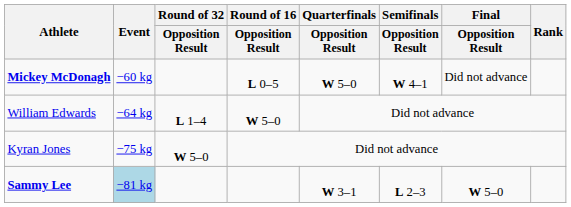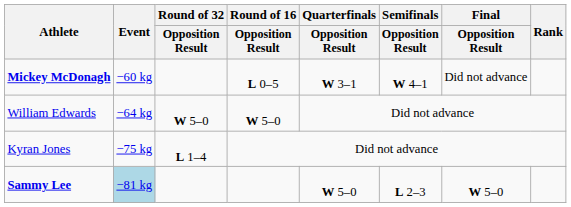Mickey McDonagh | Quarterfinals / Opposition Result: W 5–0 -> W 3–1
William Edwards | Round of 32 / Opposition Result: L 1–4 -> W 5–0
Kyran Jones | Round of 32 / Opposition Result: W 5–0 -> L 1–4
Sammy Lee | Quarterfinals / Opposition Result: W 3–1 -> W 5–0
